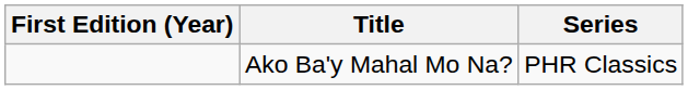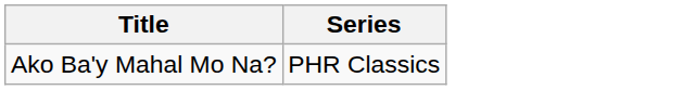- column: First Edition (Year)
